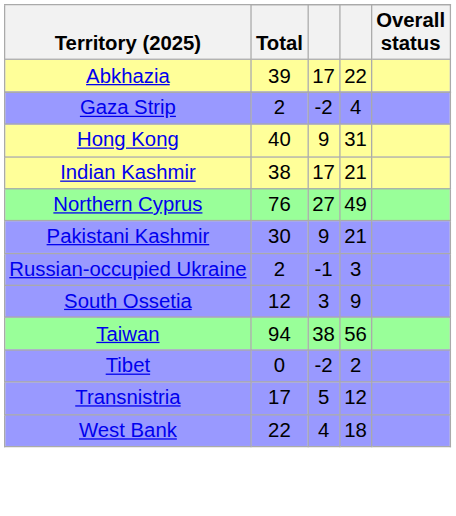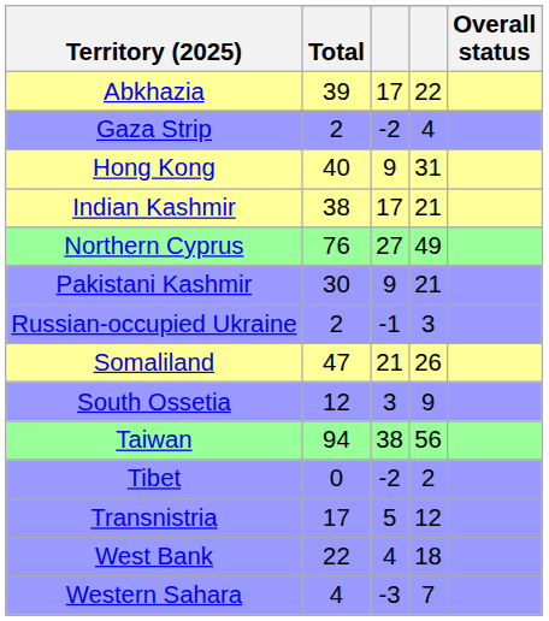+ row: Somaliland | 47 | 21 | 26
+ row: Western Sahara | 4 | -3 | 7
